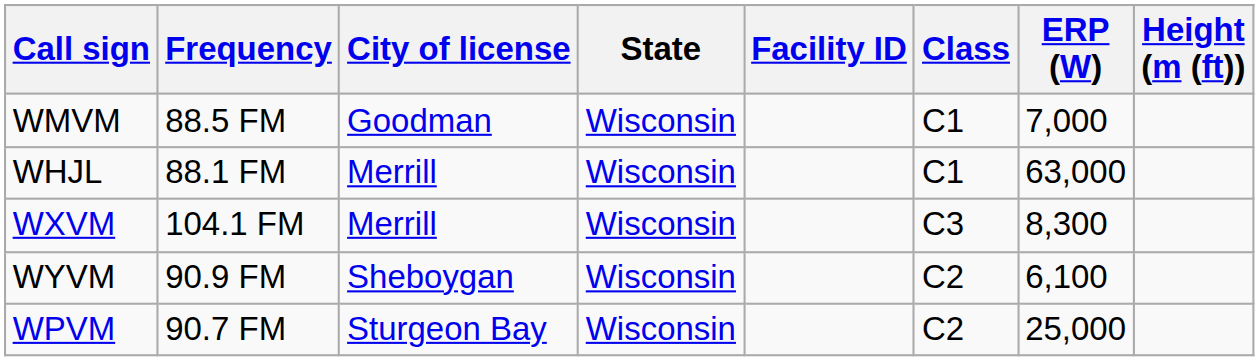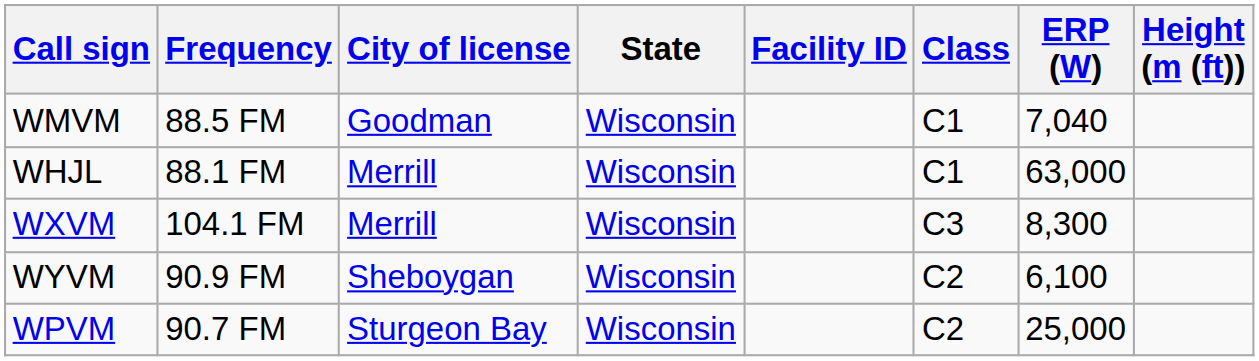WMVM | ERP (W): 7,000 -> 7,040
